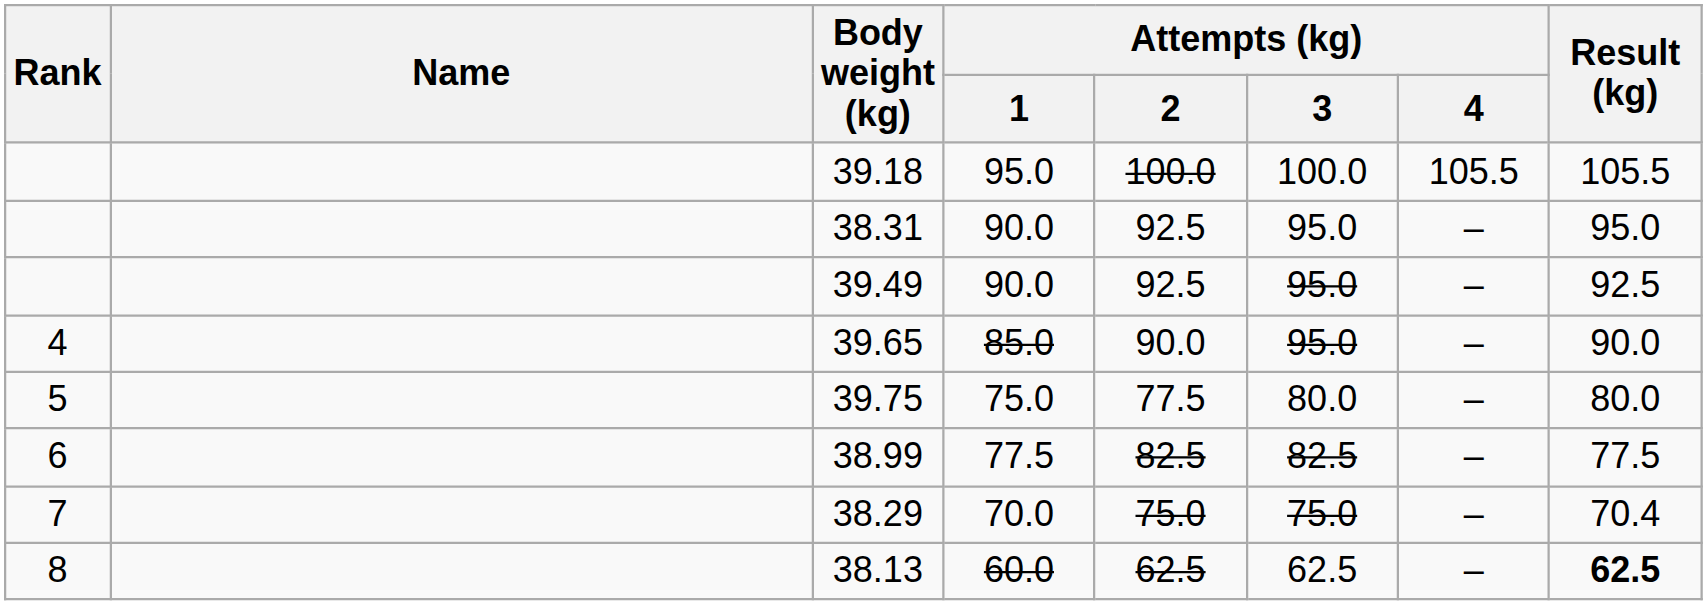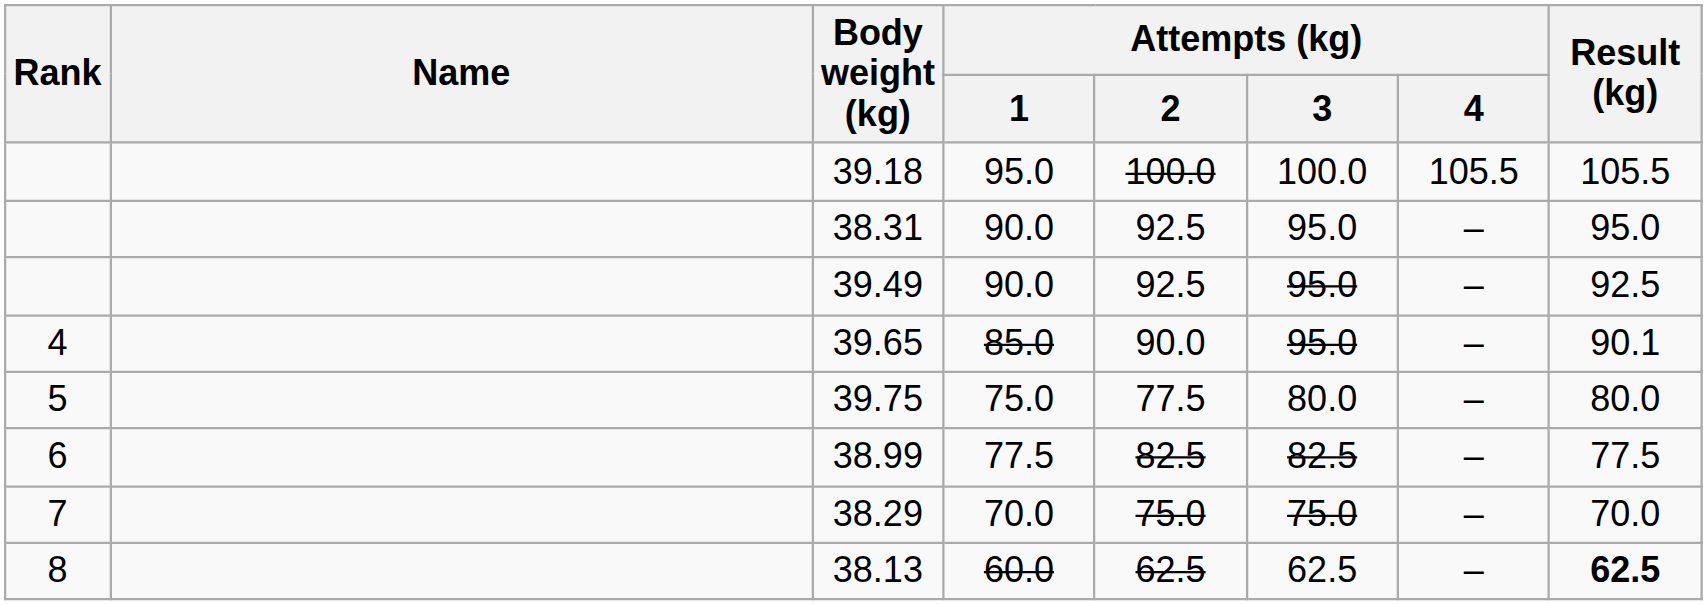39.65 | Result (kg): 90.0 -> 90.1
38.29 | Result (kg): 70.4 -> 70.0
